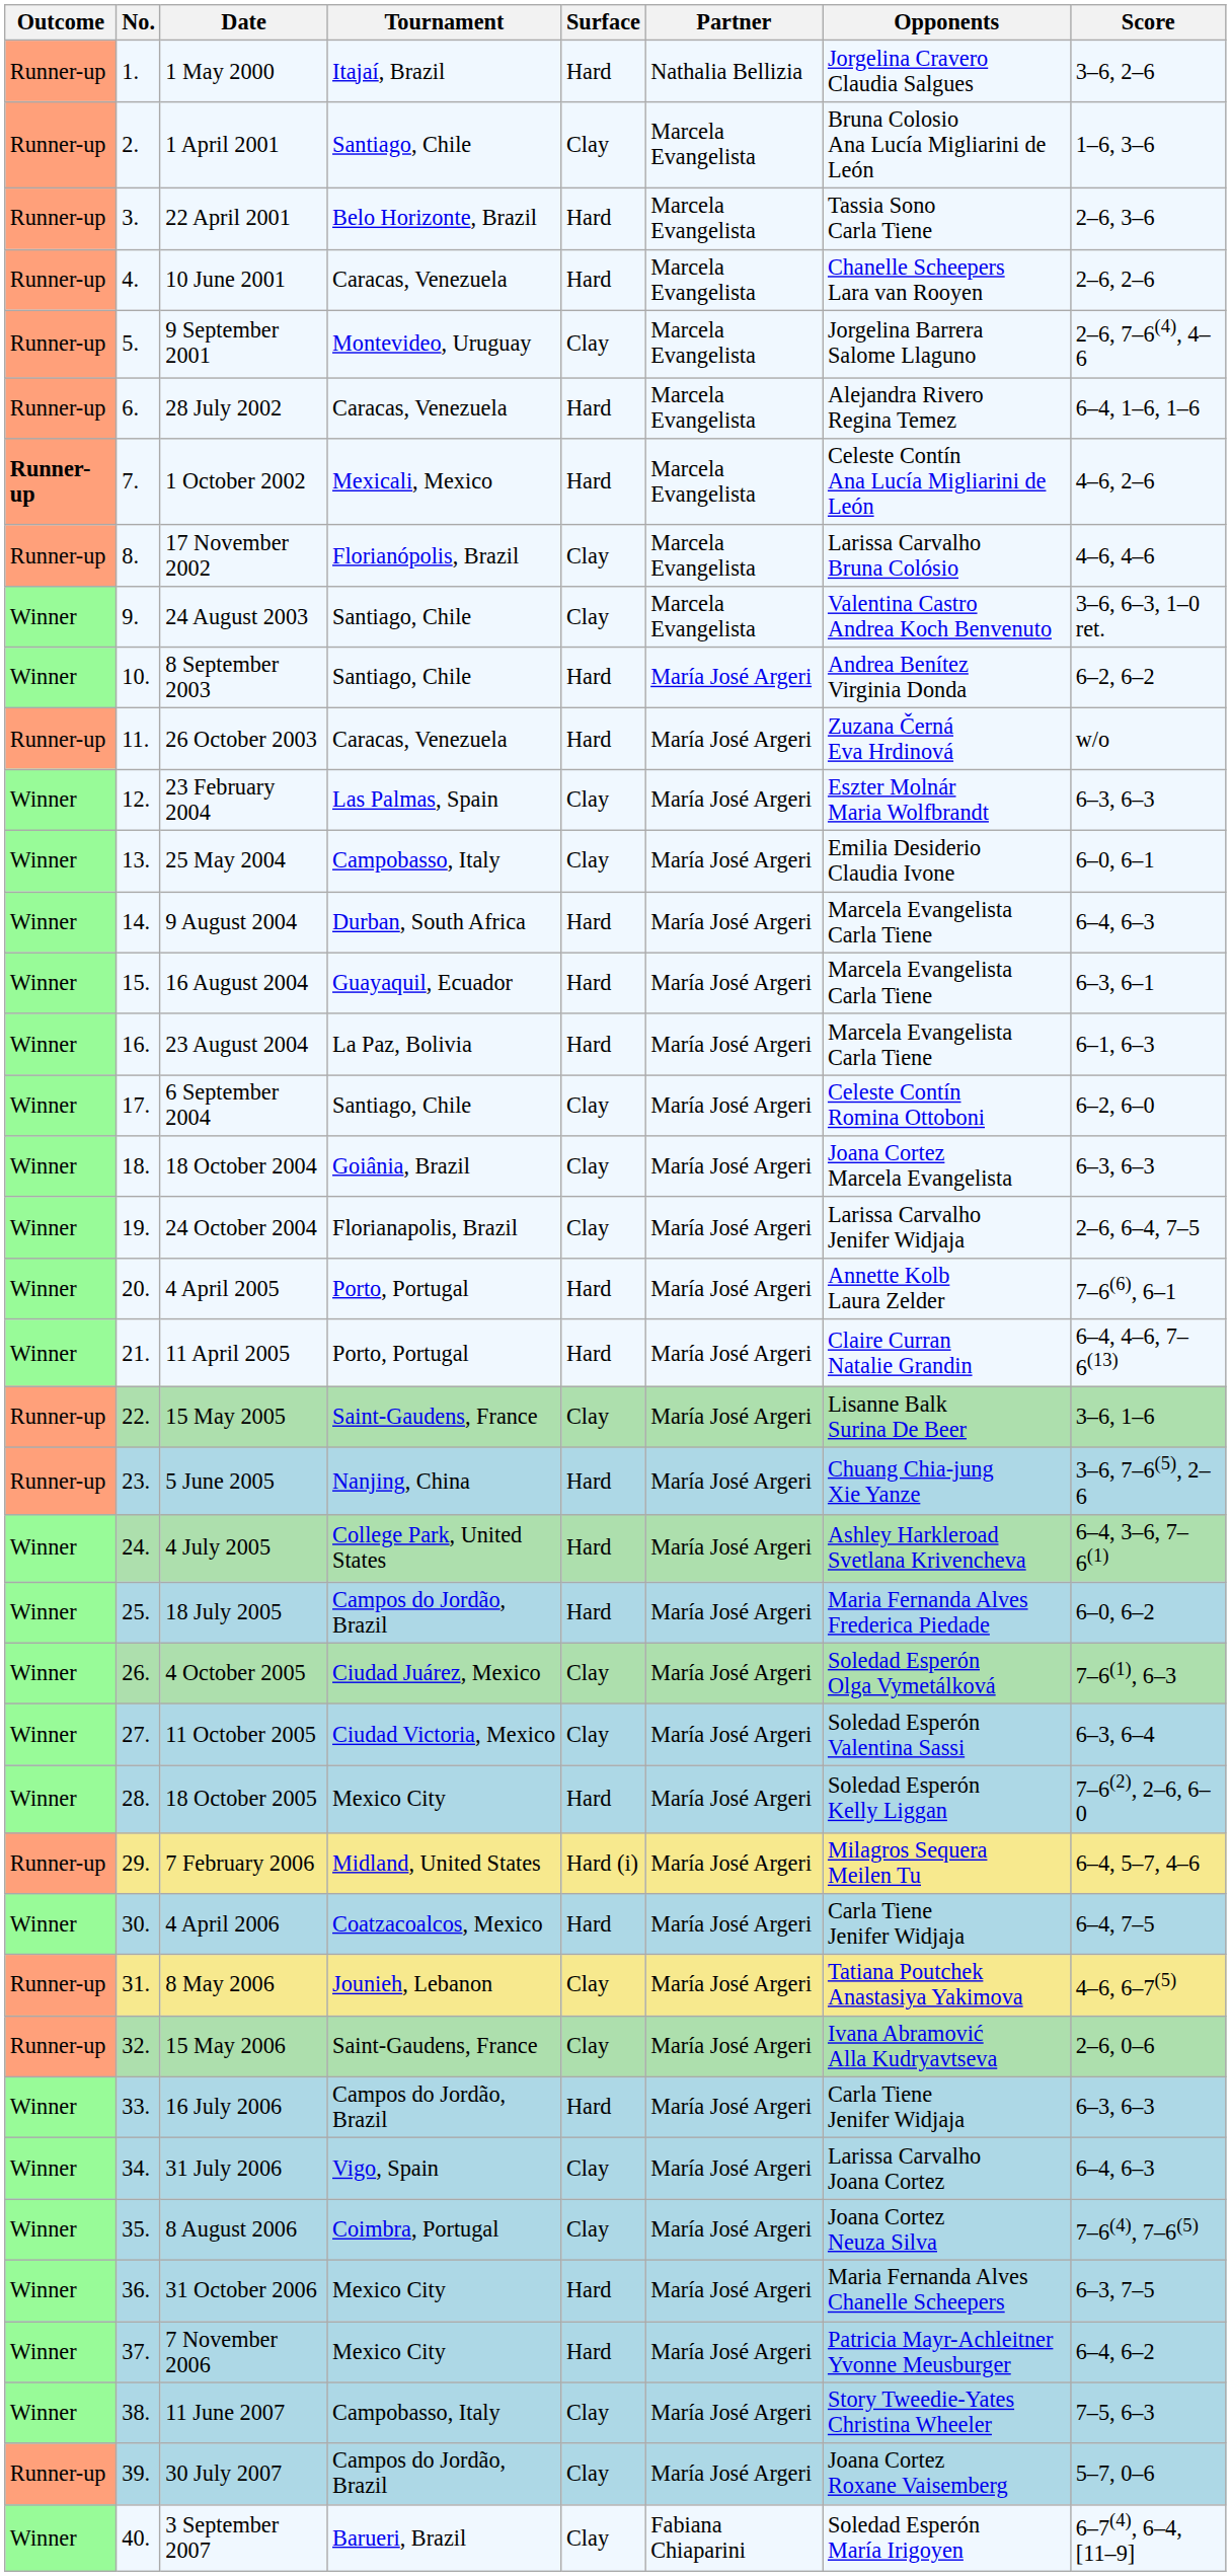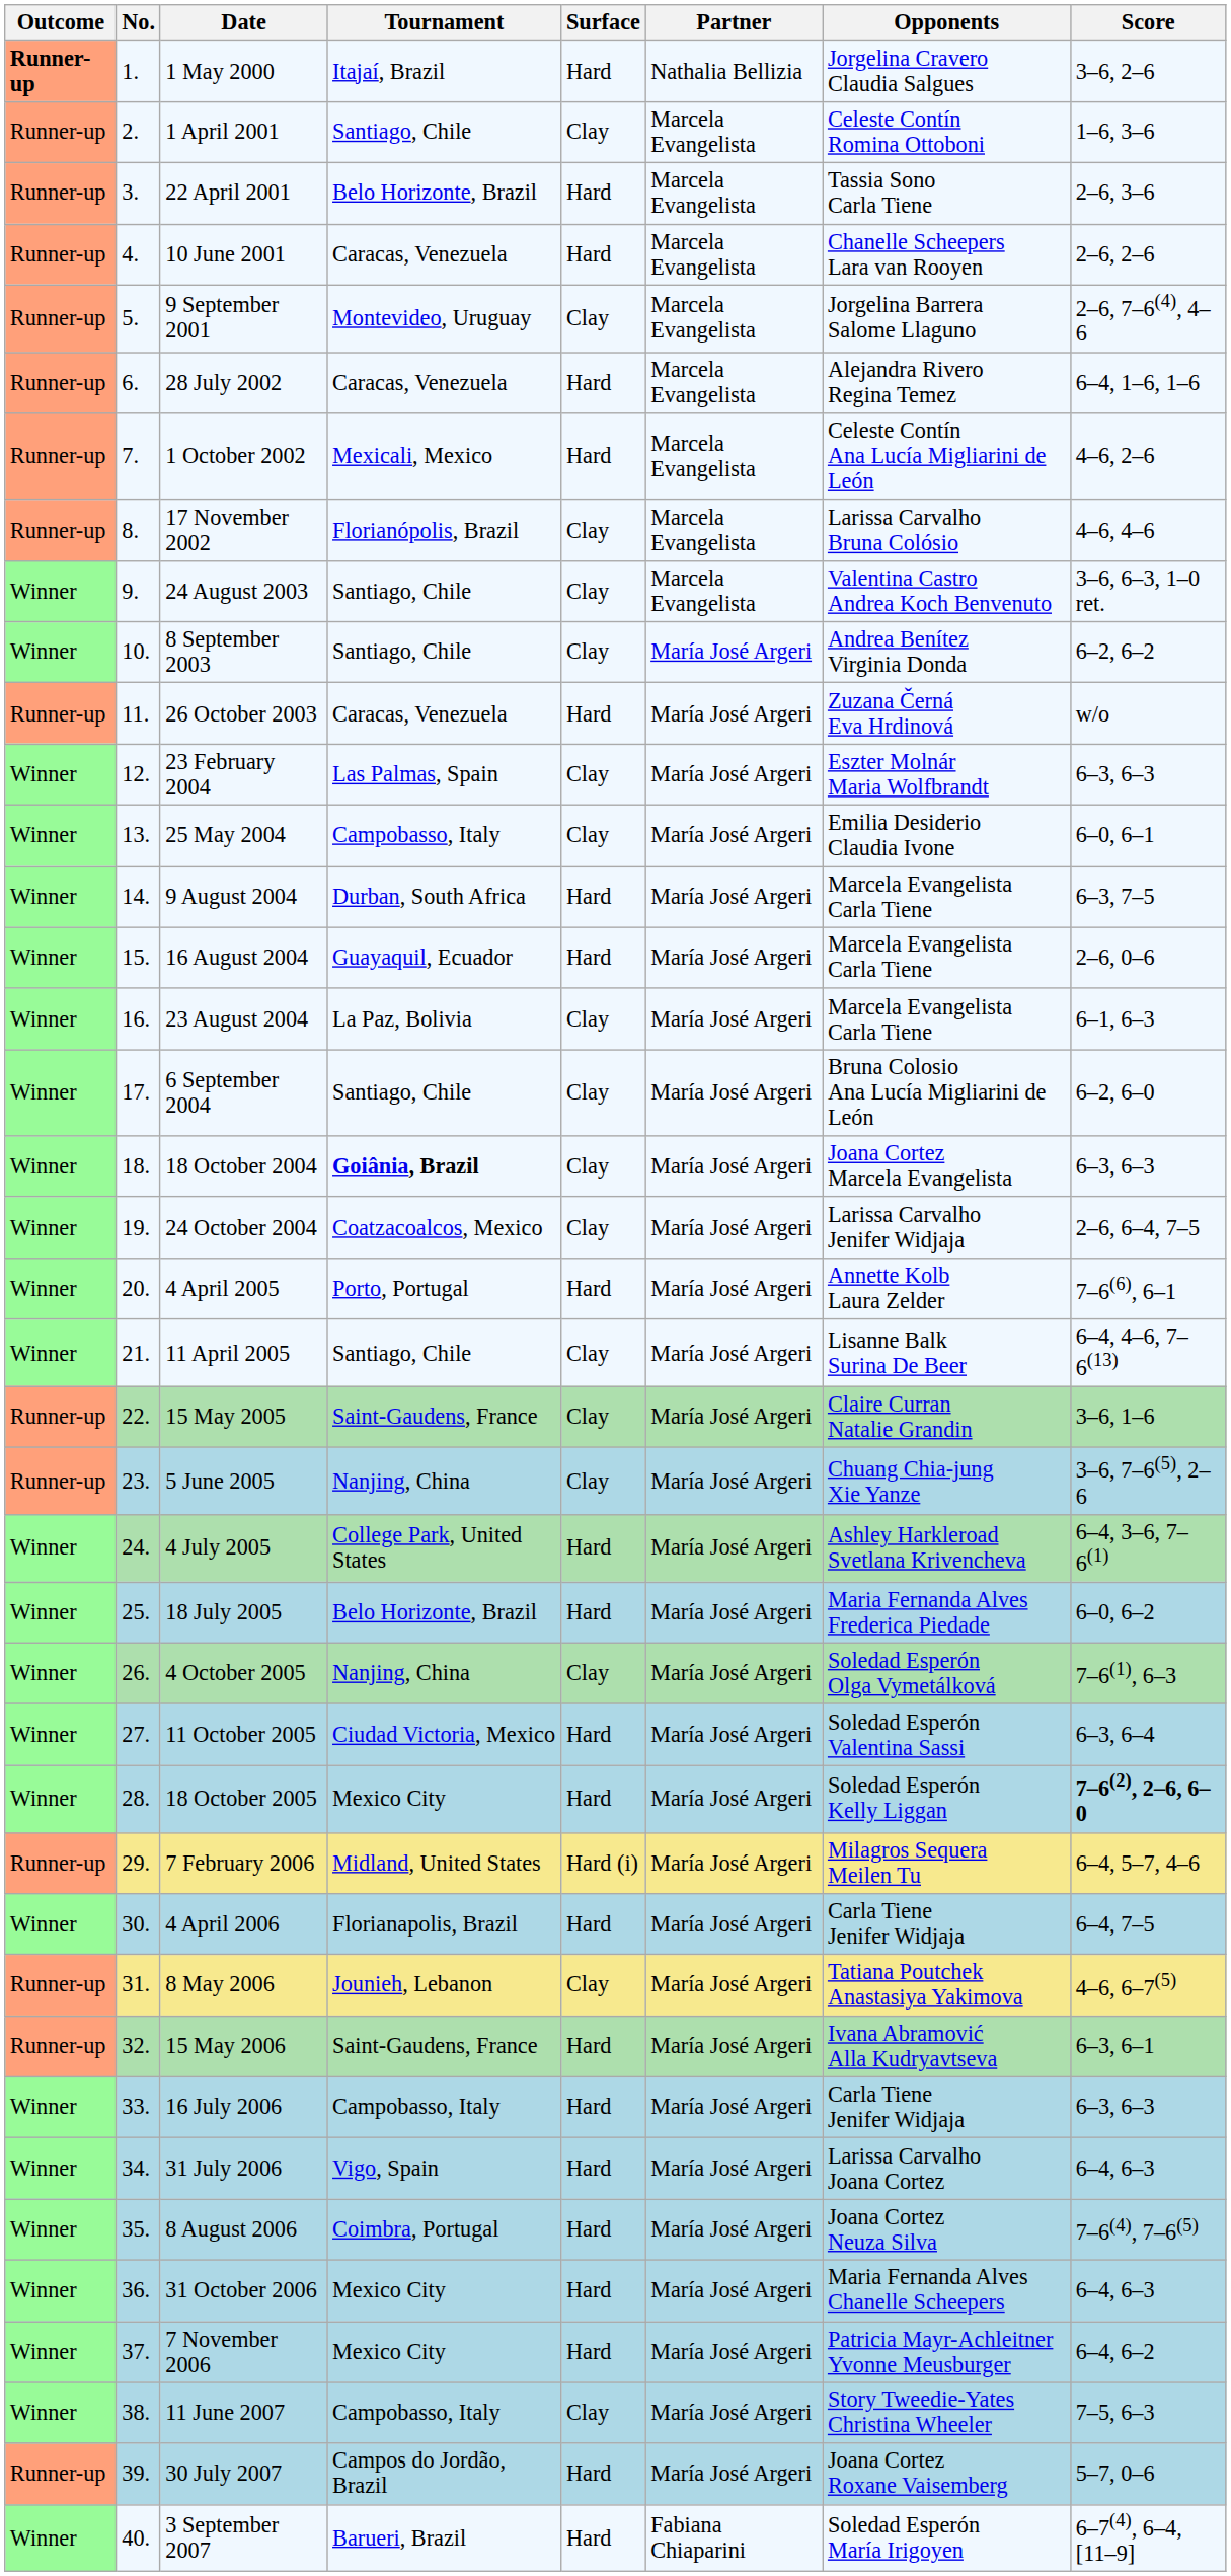1 May 2000 | Outcome: normal -> bold
1 April 2001 | Opponents: Bruna Colosio Ana Lucía Migliarini de León -> Celeste Contín Romina Ottoboni
1 October 2002 | Outcome: bold -> normal
8 September 2003 | Surface: Hard -> Clay
9 August 2004 | Score: 6–4, 6–3 -> 6–3, 7–5
16 August 2004 | Score: 6–3, 6–1 -> 2–6, 0–6
23 August 2004 | Surface: Hard -> Clay
6 September 2004 | Opponents: Celeste Contín Romina Ottoboni -> Bruna Colosio Ana Lucía Migliarini de León
18 October 2004 | Tournament: normal -> bold
24 October 2004 | Tournament: Florianapolis, Brazil -> Coatzacoalcos, Mexico
11 April 2005 | Tournament: Porto, Portugal -> Santiago, Chile
11 April 2005 | Surface: Hard -> Clay
11 April 2005 | Opponents: Claire Curran Natalie Grandin -> Lisanne Balk Surina De Beer
15 May 2005 | Opponents: Lisanne Balk Surina De Beer -> Claire Curran Natalie Grandin
5 June 2005 | Surface: Hard -> Clay
18 July 2005 | Tournament: Campos do Jordão, Brazil -> Belo Horizonte, Brazil
4 October 2005 | Tournament: Ciudad Juárez, Mexico -> Nanjing, China
11 October 2005 | Surface: Clay -> Hard
18 October 2005 | Score: normal -> bold
4 April 2006 | Tournament: Coatzacoalcos, Mexico -> Florianapolis, Brazil
15 May 2006 | Surface: Clay -> Hard
15 May 2006 | Score: 2–6, 0–6 -> 6–3, 6–1
16 July 2006 | Tournament: Campos do Jordão, Brazil -> Campobasso, Italy
31 July 2006 | Surface: Clay -> Hard
8 August 2006 | Surface: Clay -> Hard
31 October 2006 | Score: 6–3, 7–5 -> 6–4, 6–3
30 July 2007 | Surface: Clay -> Hard
3 September 2007 | Surface: Clay -> Hard
